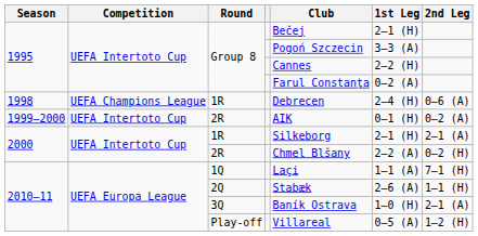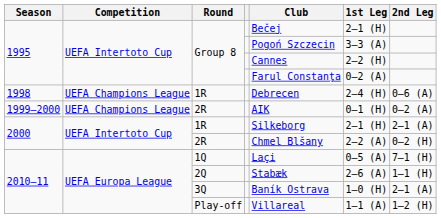1999–2000 / 2R | Competition: UEFA Intertoto Cup -> UEFA Champions League
1Q | 1st Leg: 1–1 (A) -> 0–5 (A)
Play-off | 1st Leg: 0–5 (A) -> 1–1 (A)
